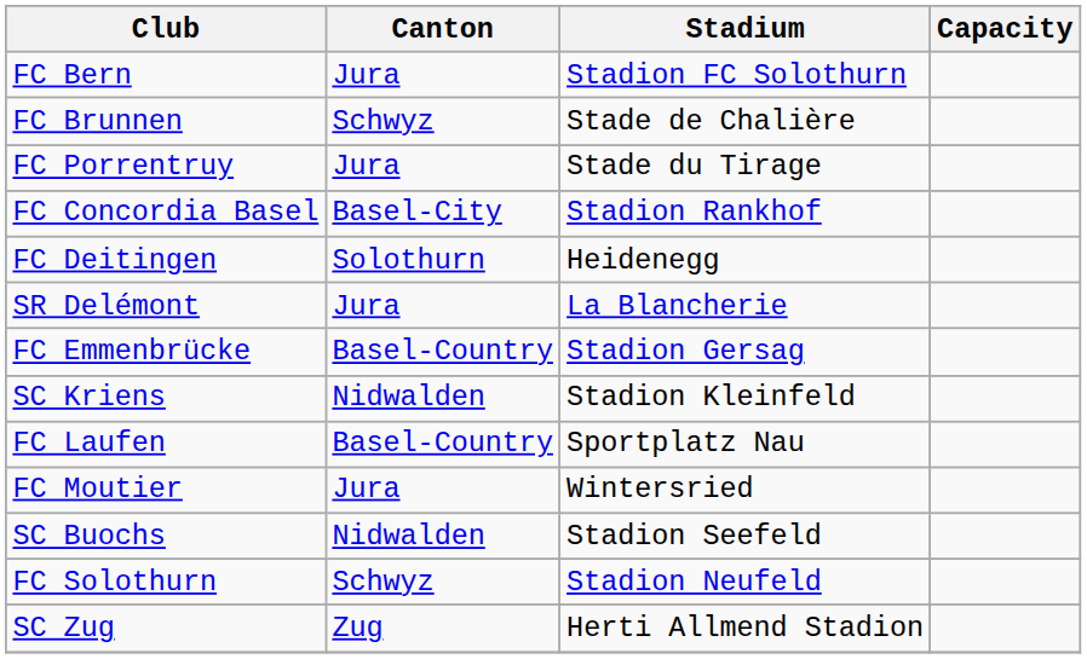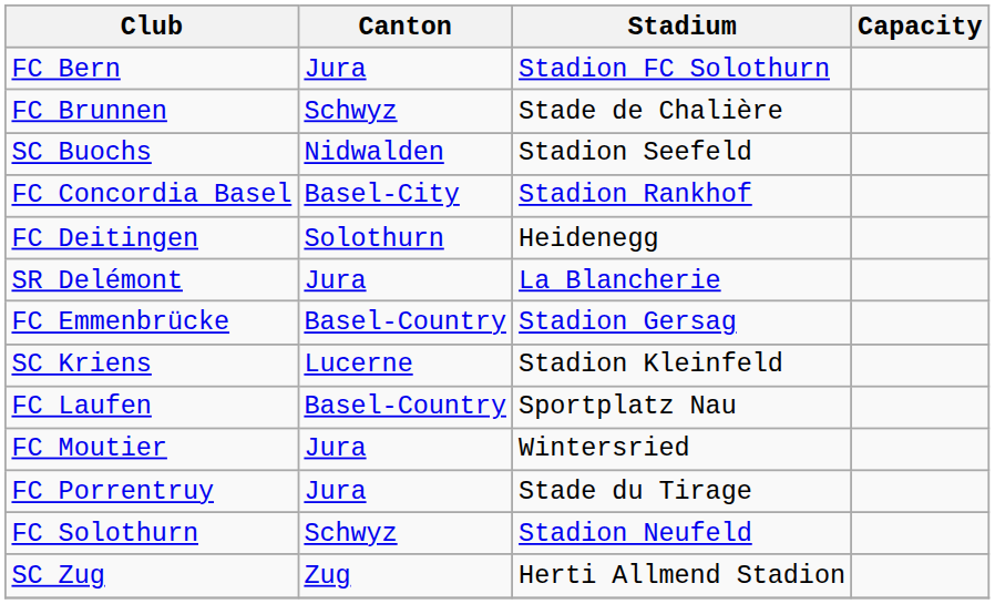rows swapped: SC Buochs <-> FC Porrentruy
SC Kriens | Canton: Nidwalden -> Lucerne
